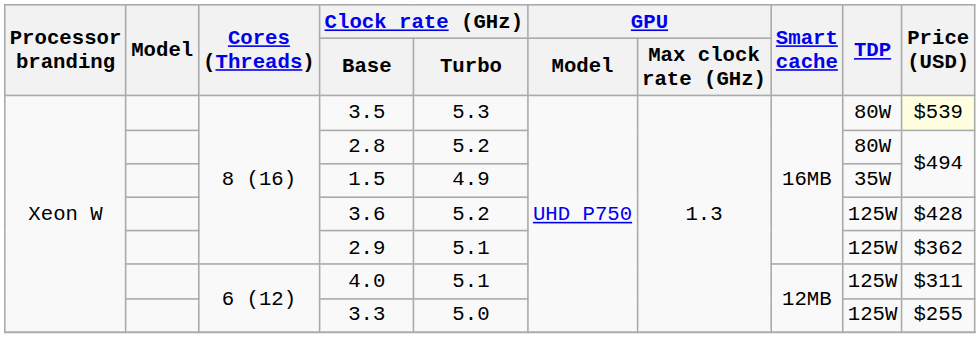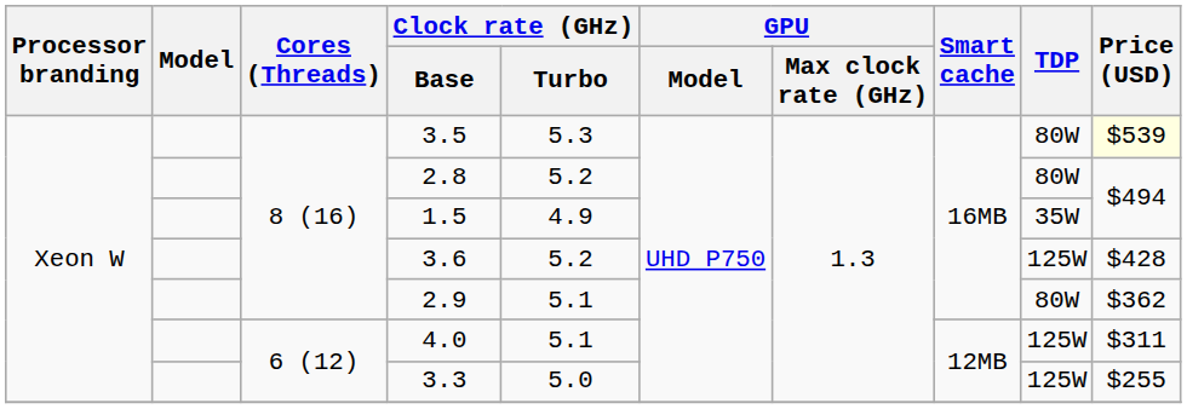2.9 | TDP: 125W -> 80W
